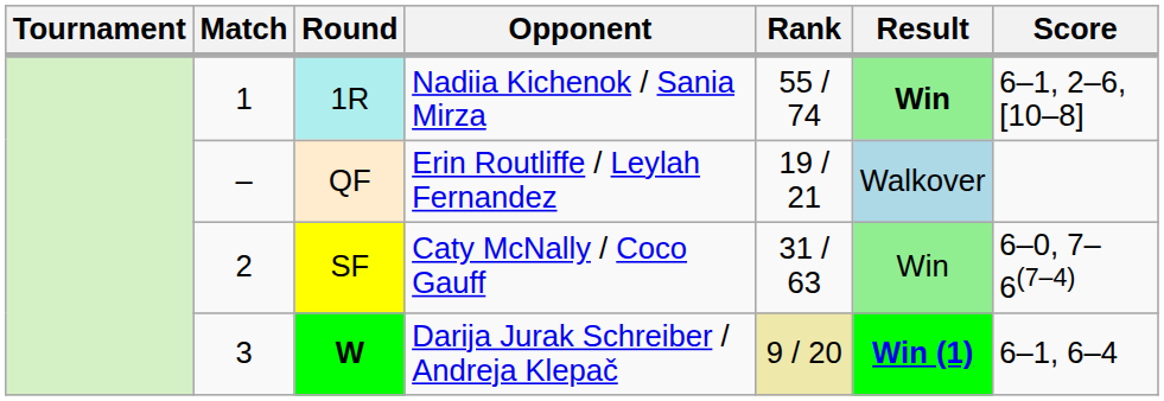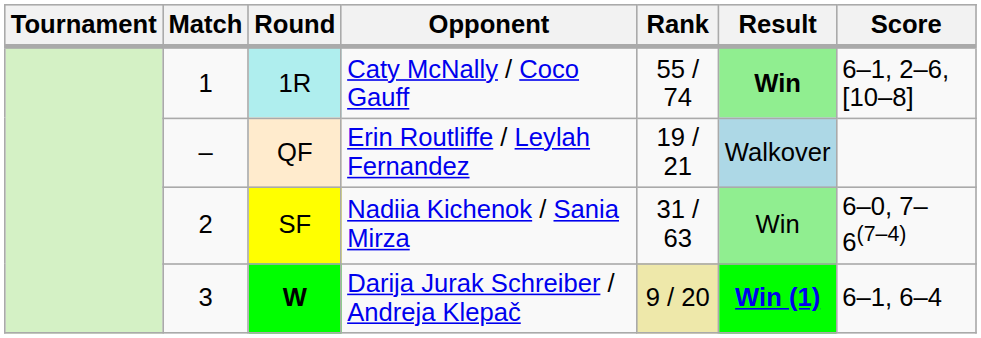1R | Opponent: Nadiia Kichenok / Sania Mirza -> Caty McNally / Coco Gauff
SF | Opponent: Caty McNally / Coco Gauff -> Nadiia Kichenok / Sania Mirza
